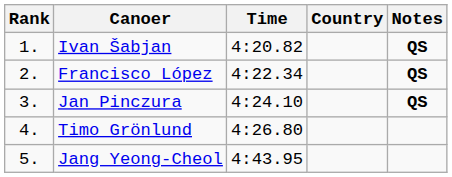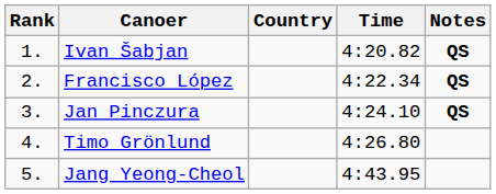columns swapped: Country <-> Time
